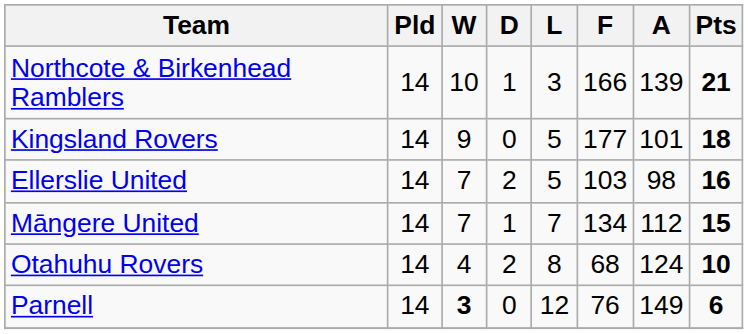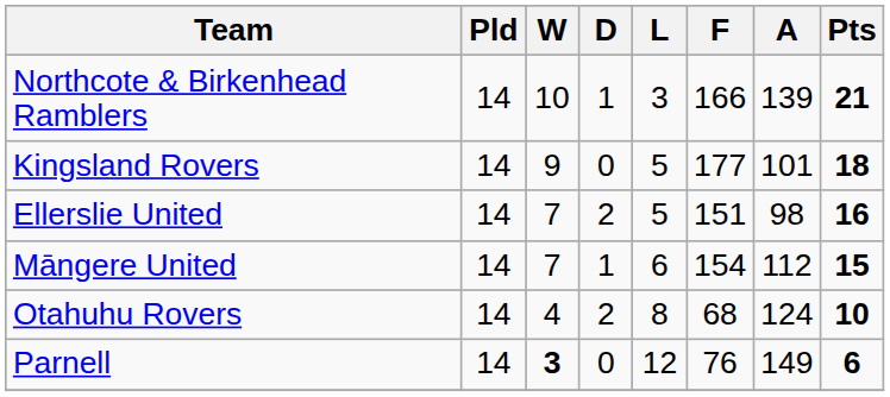Ellerslie United | F: 103 -> 151
Māngere United | L: 7 -> 6
Māngere United | F: 134 -> 154
